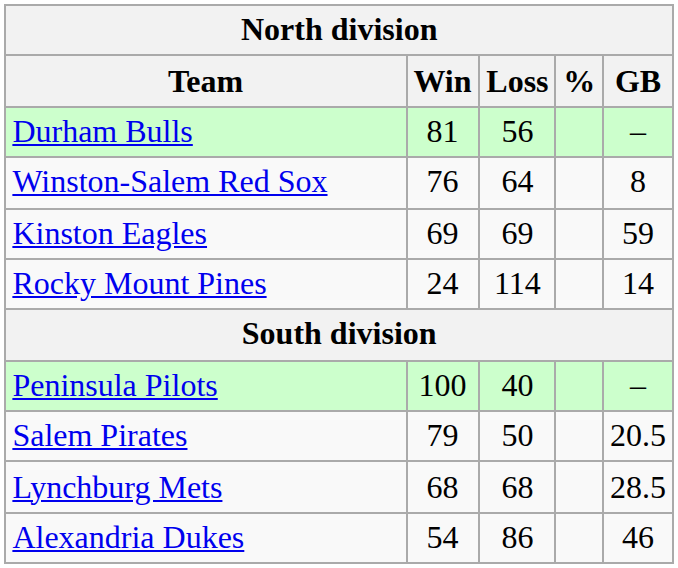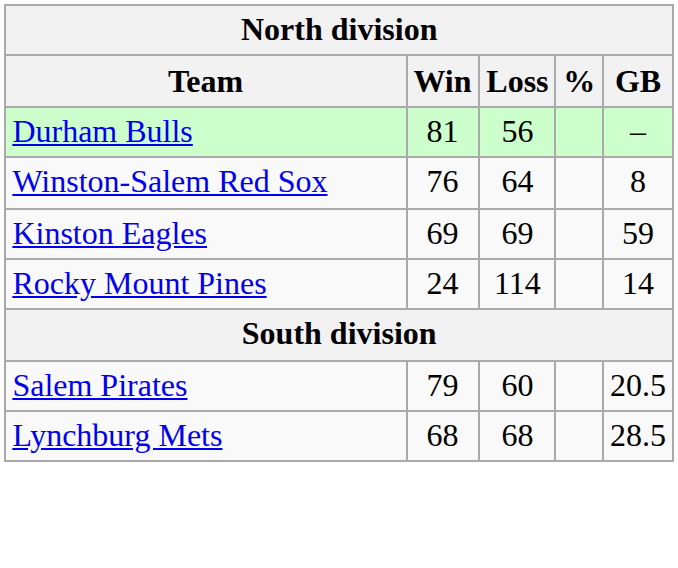- row: Peninsula Pilots | 100 | 40 | –
Salem Pirates | Loss: 50 -> 60
- row: Alexandria Dukes | 54 | 86 | 46
